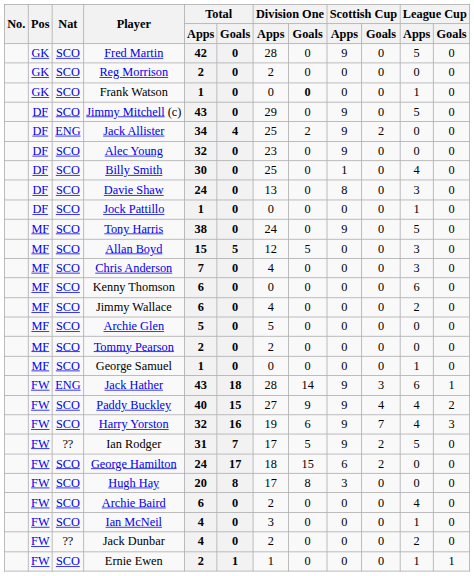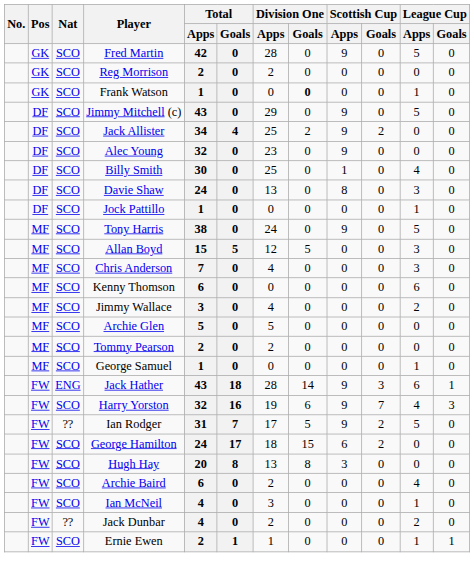Jack Allister | Nat: ENG -> SCO
Jimmy Wallace | Total / Apps: 6 -> 3
- row: FW | SCO | Paddy Buckley | 40 | 15 | 27 | 9 | 9 | 4 | 4 | 2
Hugh Hay | Division One / Apps: 17 -> 13
